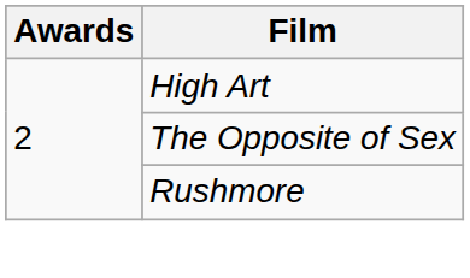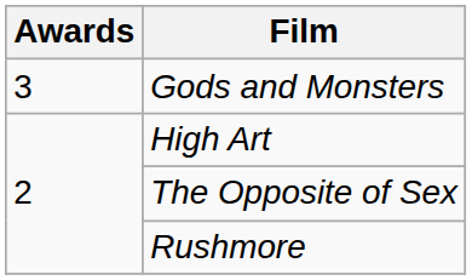+ row: 3 | Gods and Monsters
